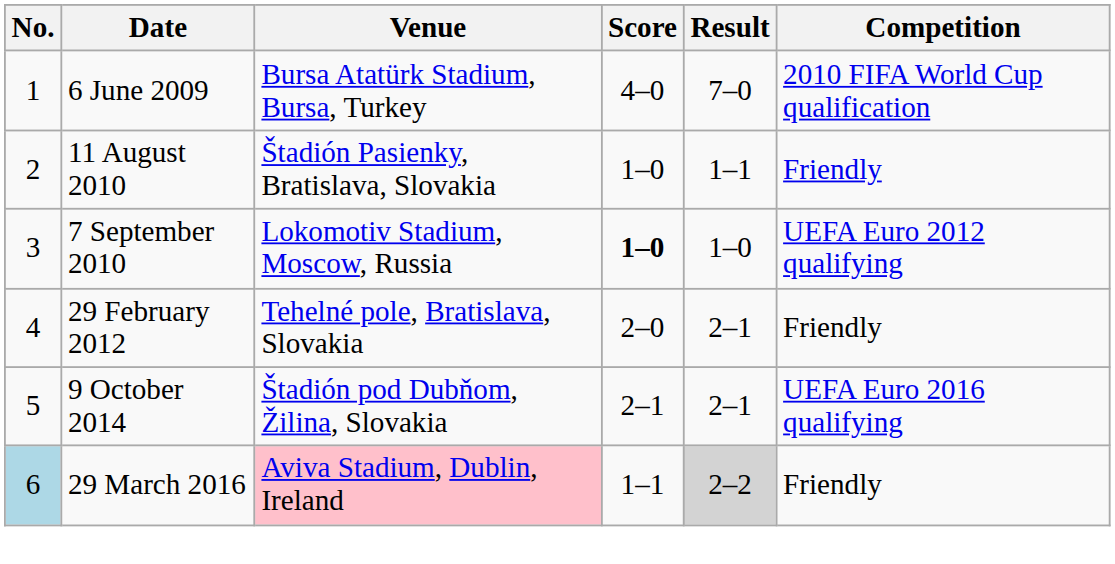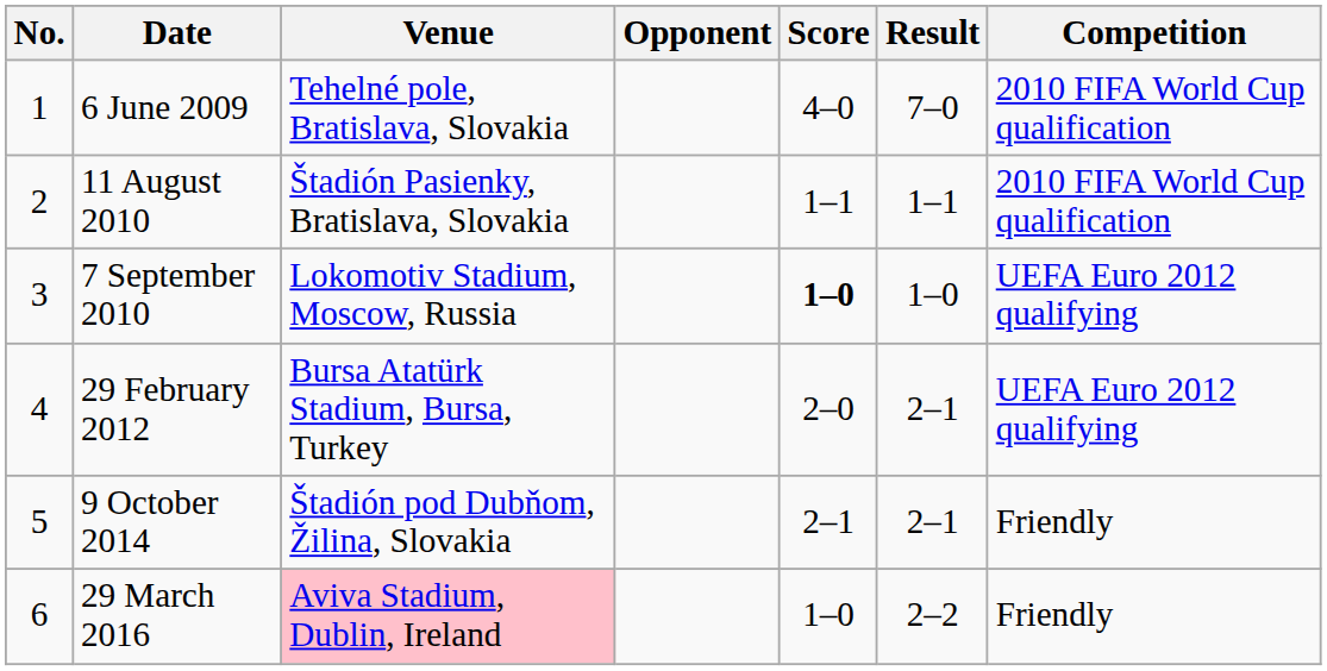+ column: Opponent
6 June 2009 | Venue: Bursa Atatürk Stadium, Bursa, Turkey -> Tehelné pole, Bratislava, Slovakia
11 August 2010 | Score: 1–0 -> 1–1
11 August 2010 | Competition: Friendly -> 2010 FIFA World Cup qualification
29 February 2012 | Venue: Tehelné pole, Bratislava, Slovakia -> Bursa Atatürk Stadium, Bursa, Turkey
29 February 2012 | Competition: Friendly -> UEFA Euro 2012 qualifying
9 October 2014 | Competition: UEFA Euro 2016 qualifying -> Friendly
29 March 2016 | No.: lightblue background -> no background
29 March 2016 | Score: 1–1 -> 1–0
29 March 2016 | Result: lightgrey background -> no background
